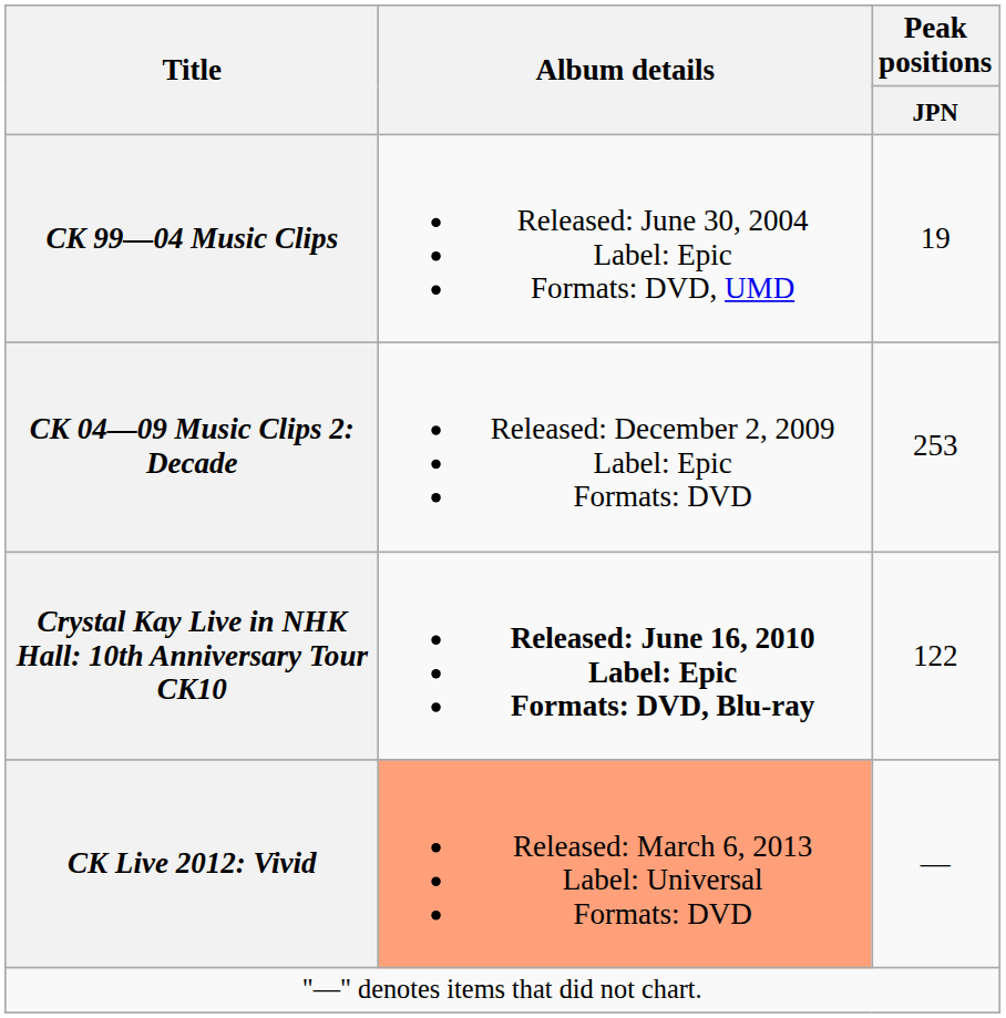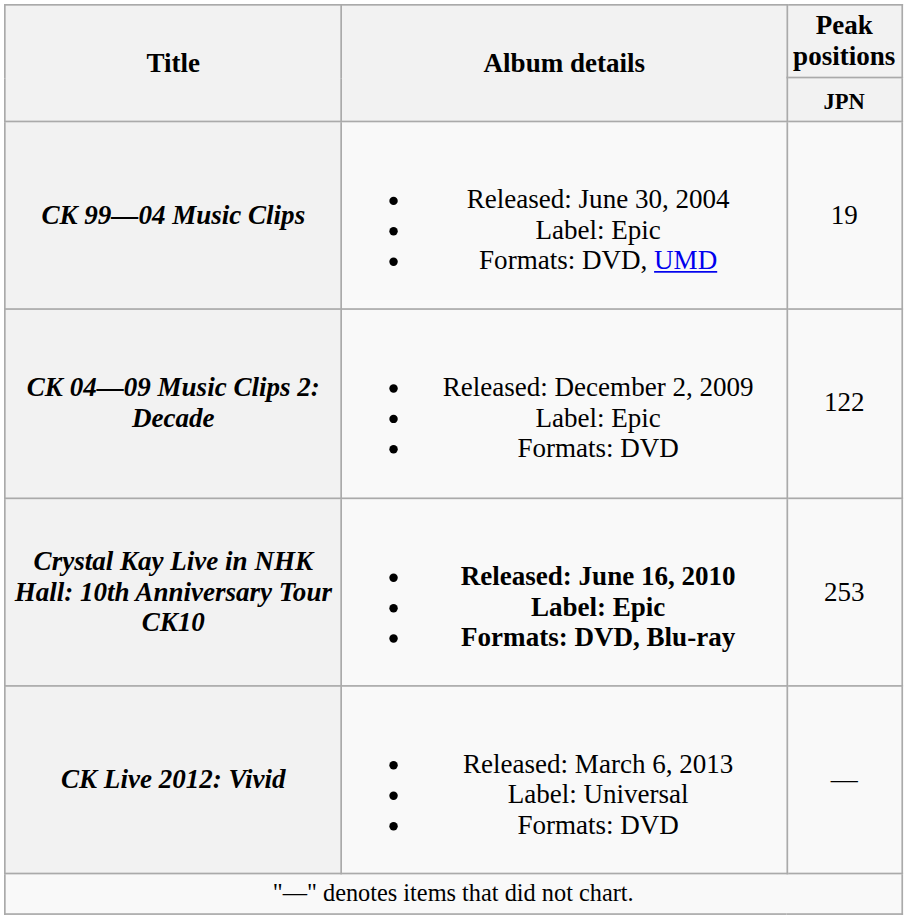CK 04—09 Music Clips 2: Decade | Peak positions / JPN: 253 -> 122
Crystal Kay Live in NHK Hall: 10th Anniversary Tour CK10 | Peak positions / JPN: 122 -> 253
CK Live 2012: Vivid | Album details: lightsalmon background -> no background
